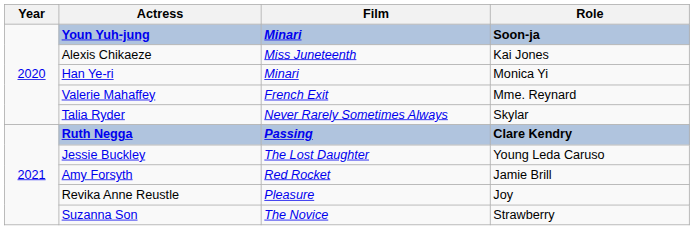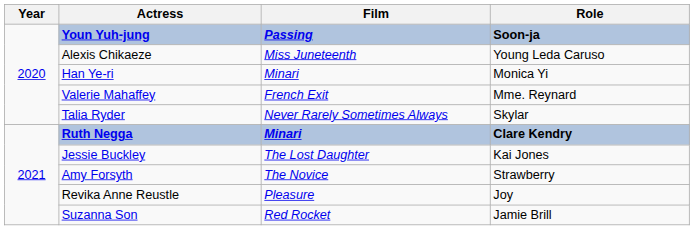Youn Yuh-jung | Film: Minari -> Passing
Alexis Chikaeze | Role: Kai Jones -> Young Leda Caruso
Ruth Negga | Film: Passing -> Minari
Jessie Buckley | Role: Young Leda Caruso -> Kai Jones
Amy Forsyth | Film: Red Rocket -> The Novice
Amy Forsyth | Role: Jamie Brill -> Strawberry
Suzanna Son | Film: The Novice -> Red Rocket
Suzanna Son | Role: Strawberry -> Jamie Brill
